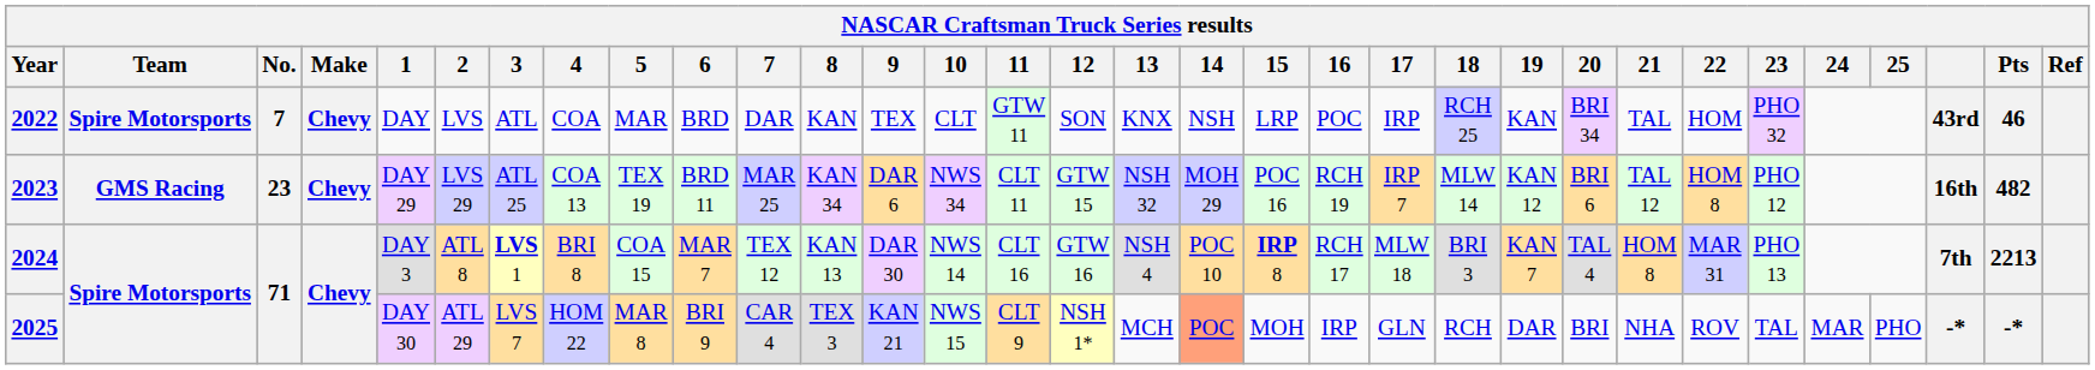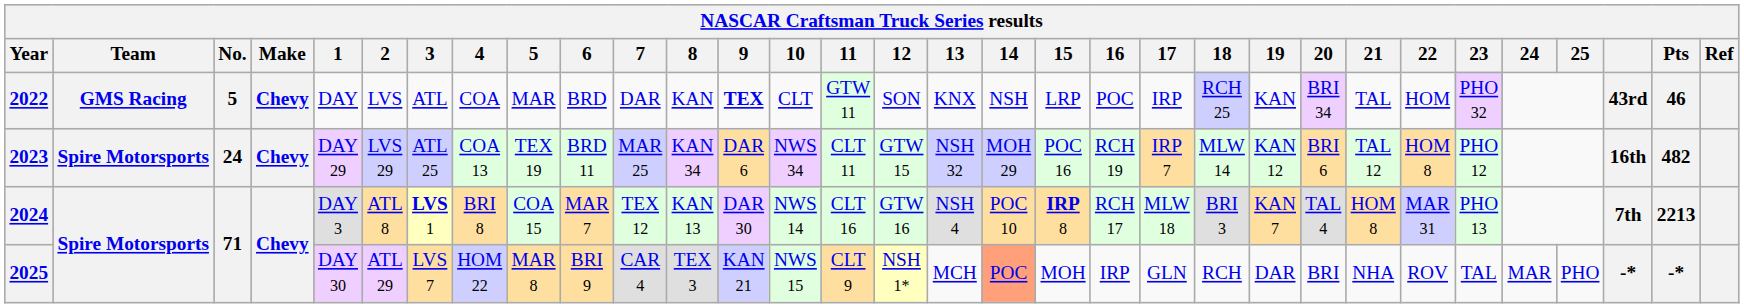2022 | Team: Spire Motorsports -> GMS Racing
2022 | No.: 7 -> 5
2022 | 9: normal -> bold
2023 | Team: GMS Racing -> Spire Motorsports
2023 | No.: 23 -> 24
